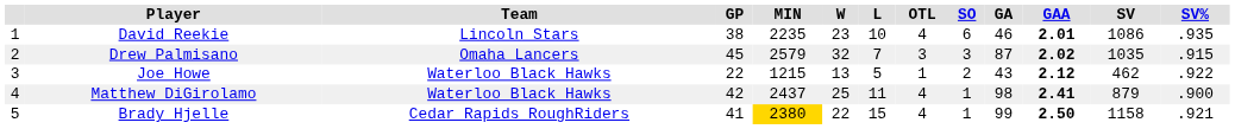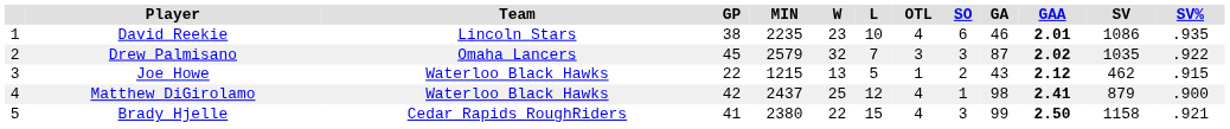Drew Palmisano | SV%: .915 -> .922
Joe Howe | SV%: .922 -> .915
Matthew DiGirolamo | L: 11 -> 12
Brady Hjelle | MIN: gold background -> no background
Brady Hjelle | SO: 1 -> 3
